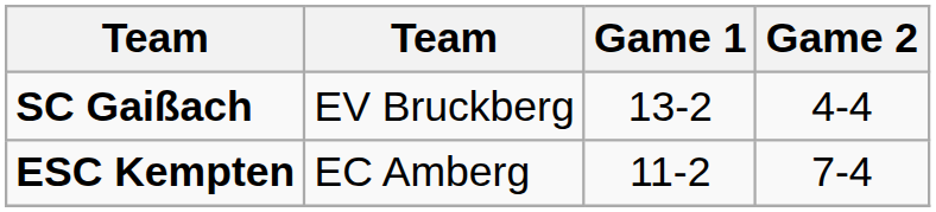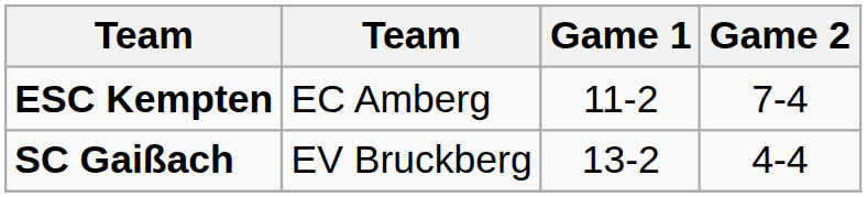rows swapped: ESC Kempten <-> SC Gaißach
